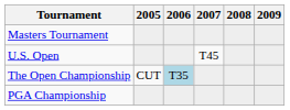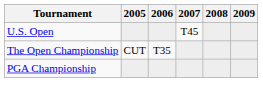- row: Masters Tournament
The Open Championship | 2006: lightblue background -> no background
